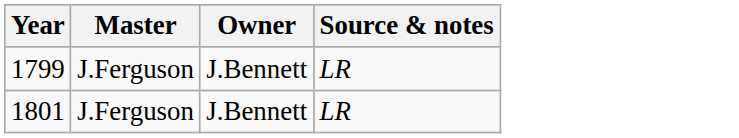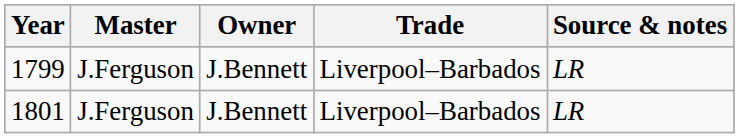+ column: Trade | Liverpool–Barbados | Liverpool–Barbados
